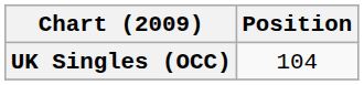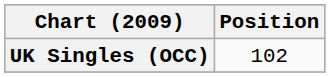UK Singles (OCC) | Position: 104 -> 102
